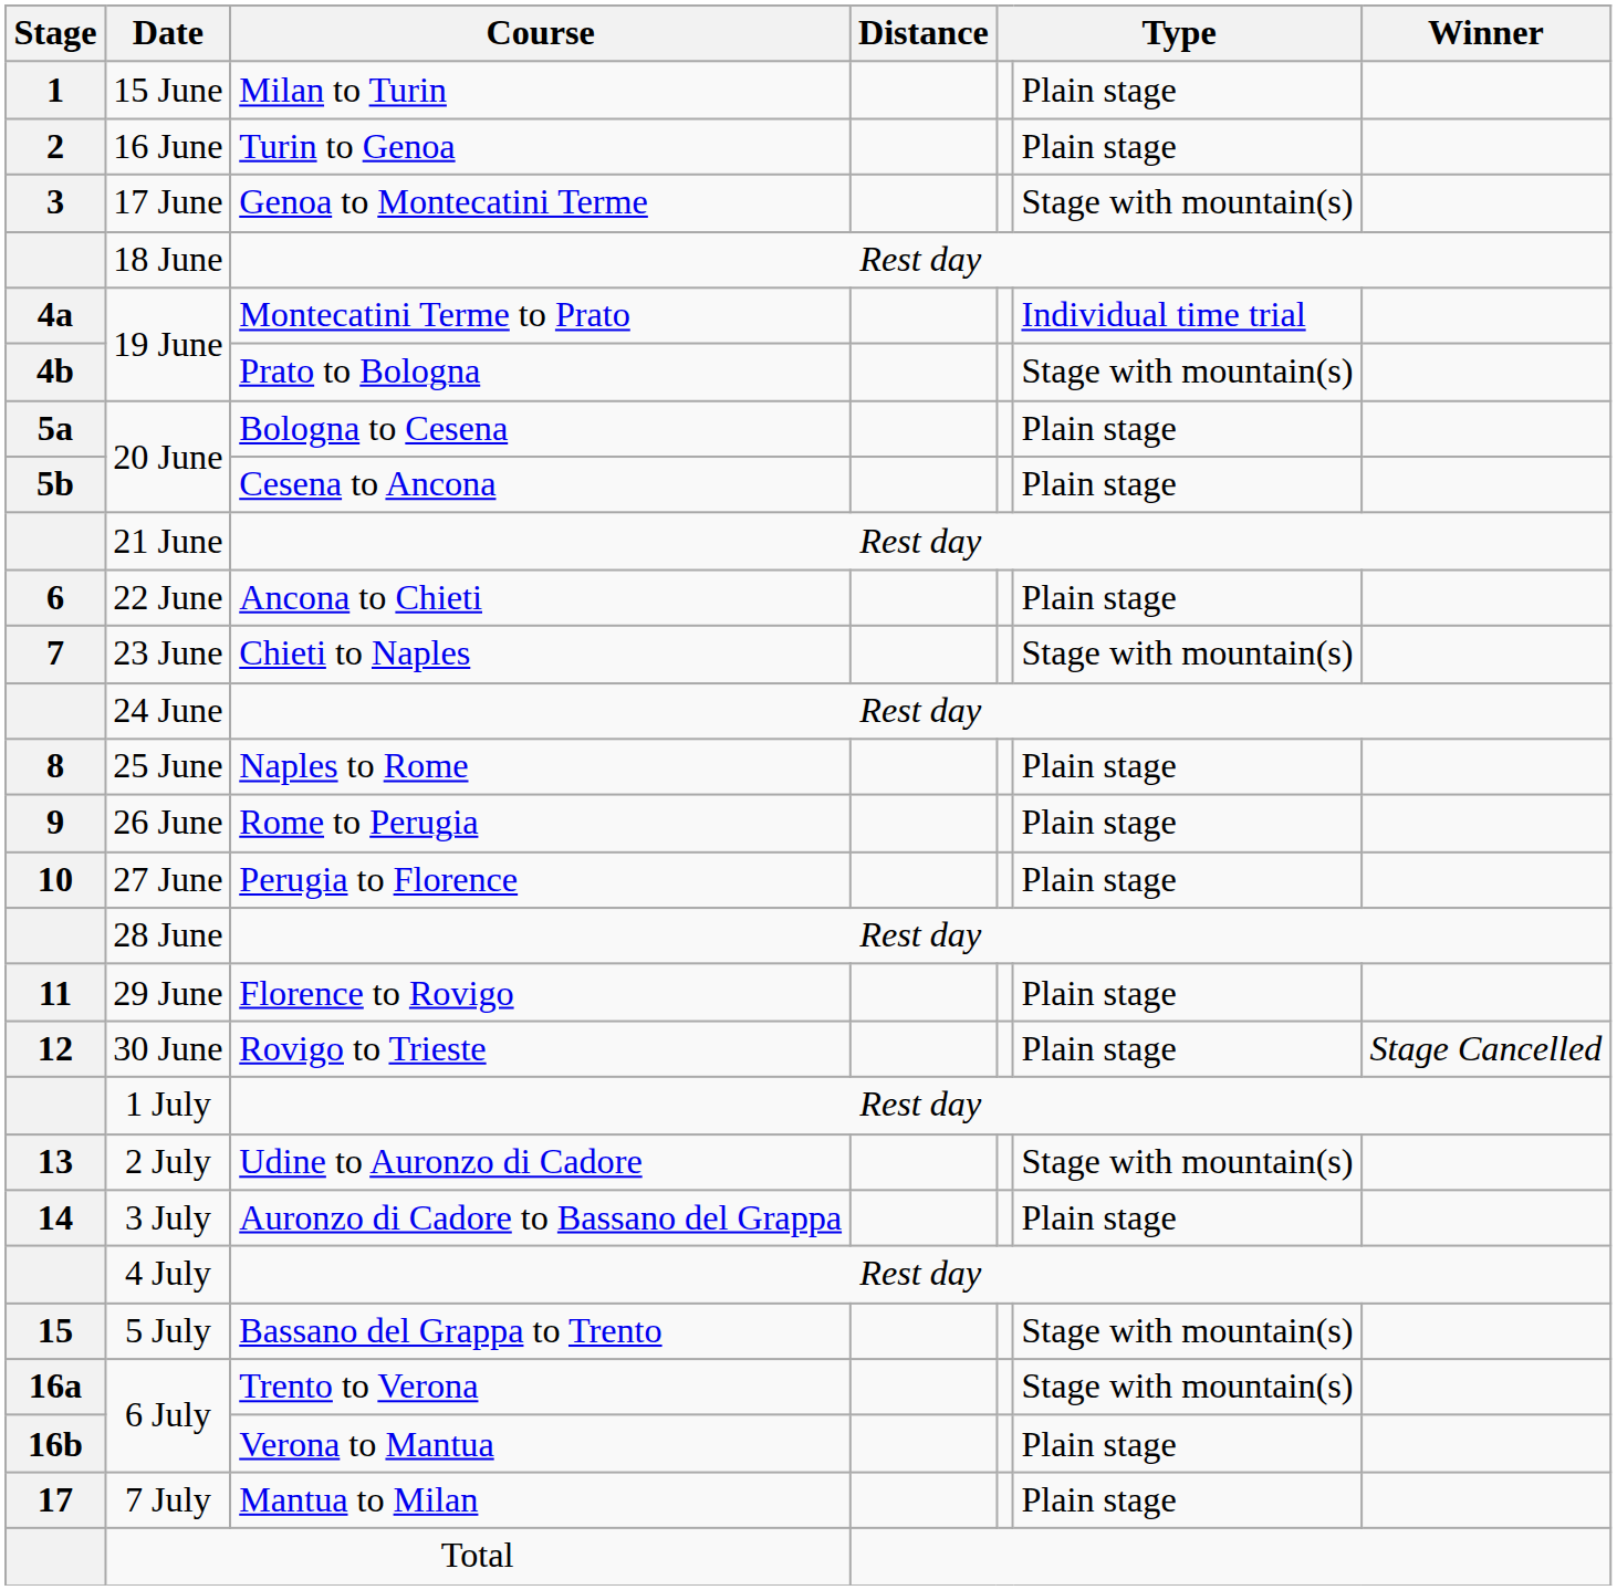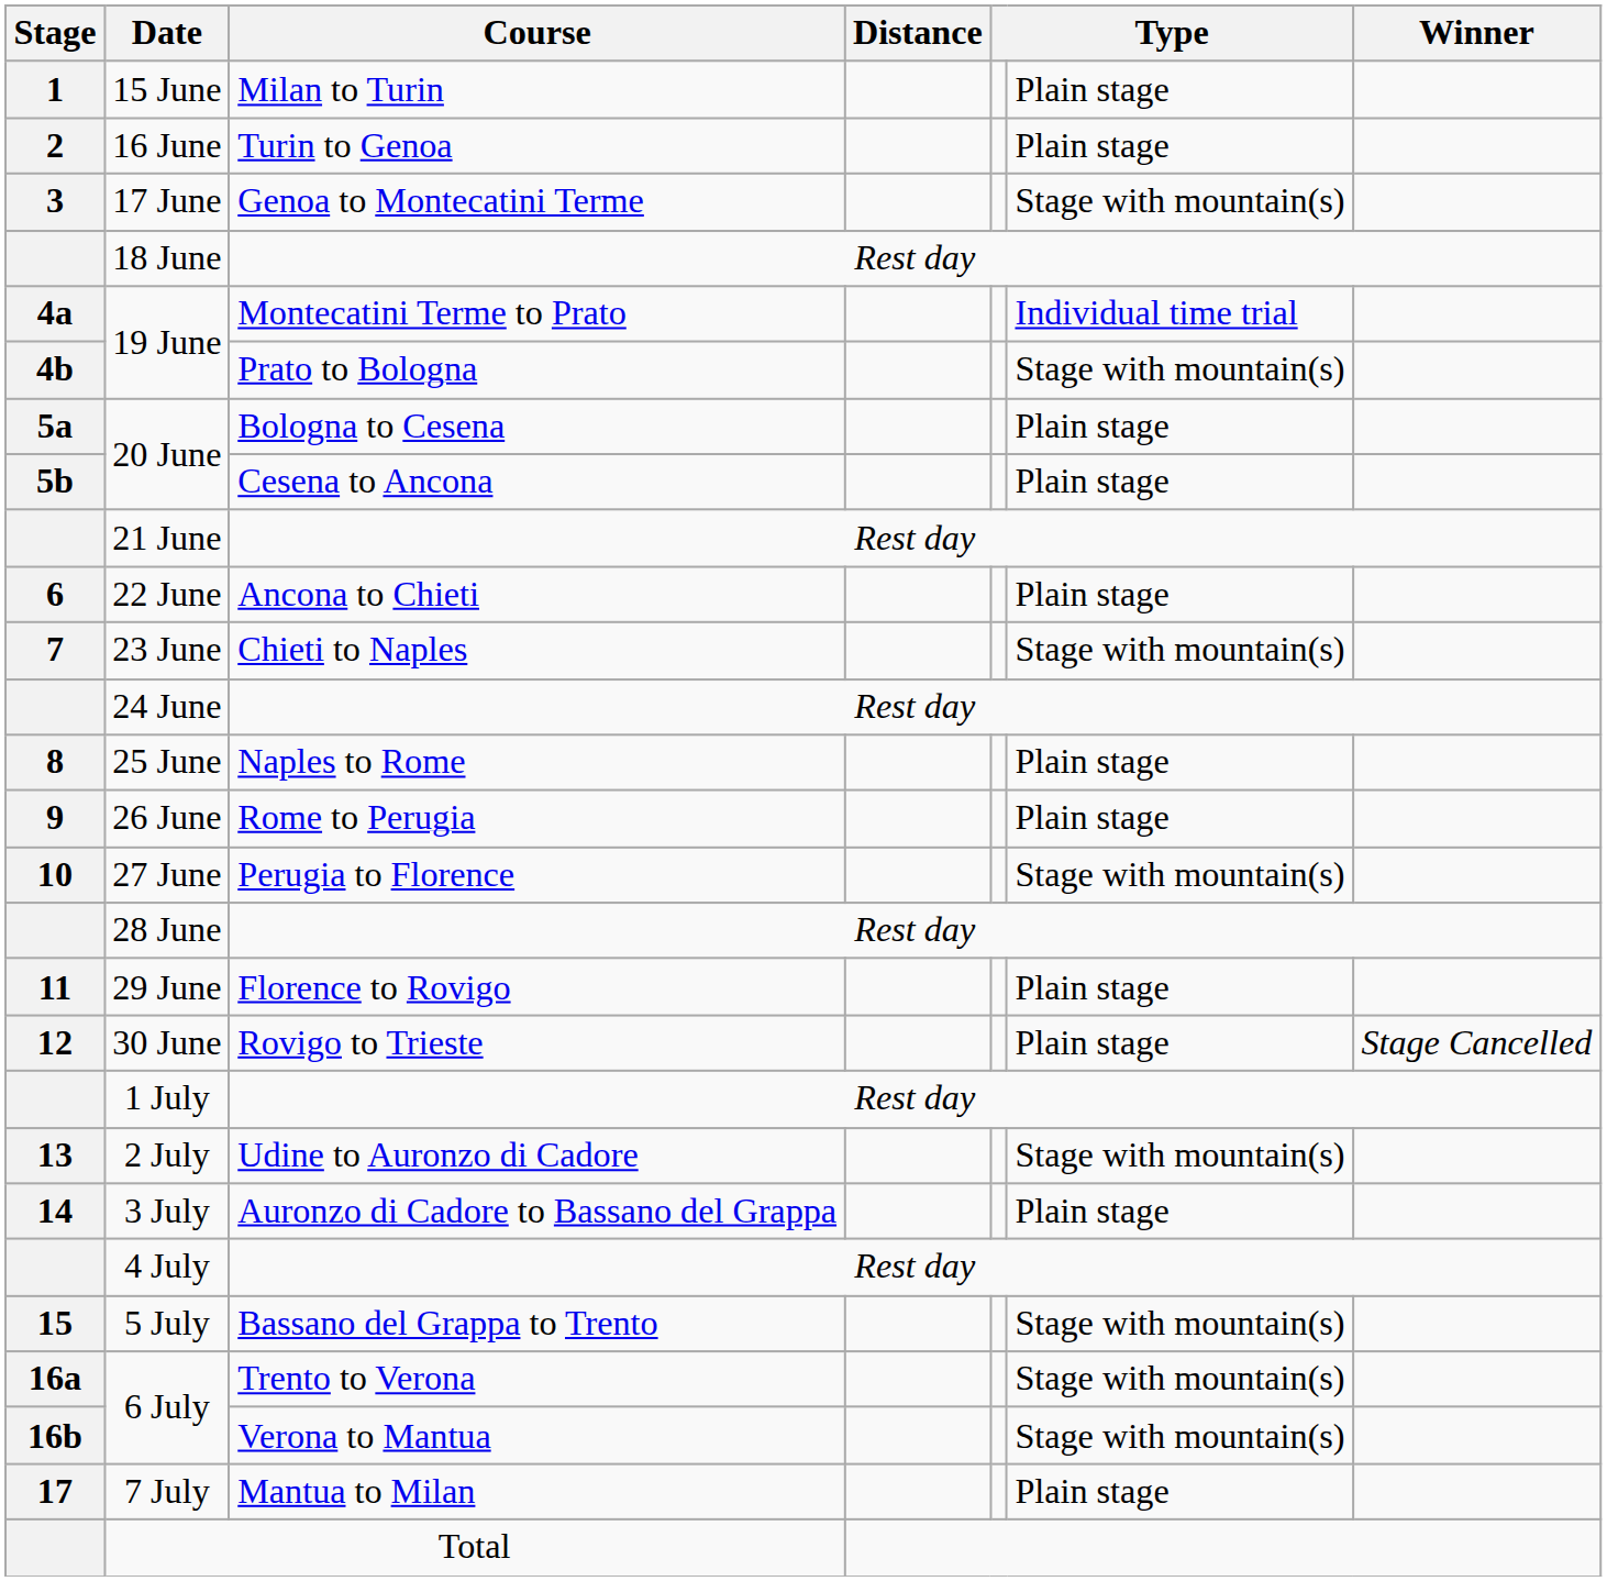27 June | column 6: Plain stage -> Stage with mountain(s)
6 July / Verona to Mantua | column 6: Plain stage -> Stage with mountain(s)
